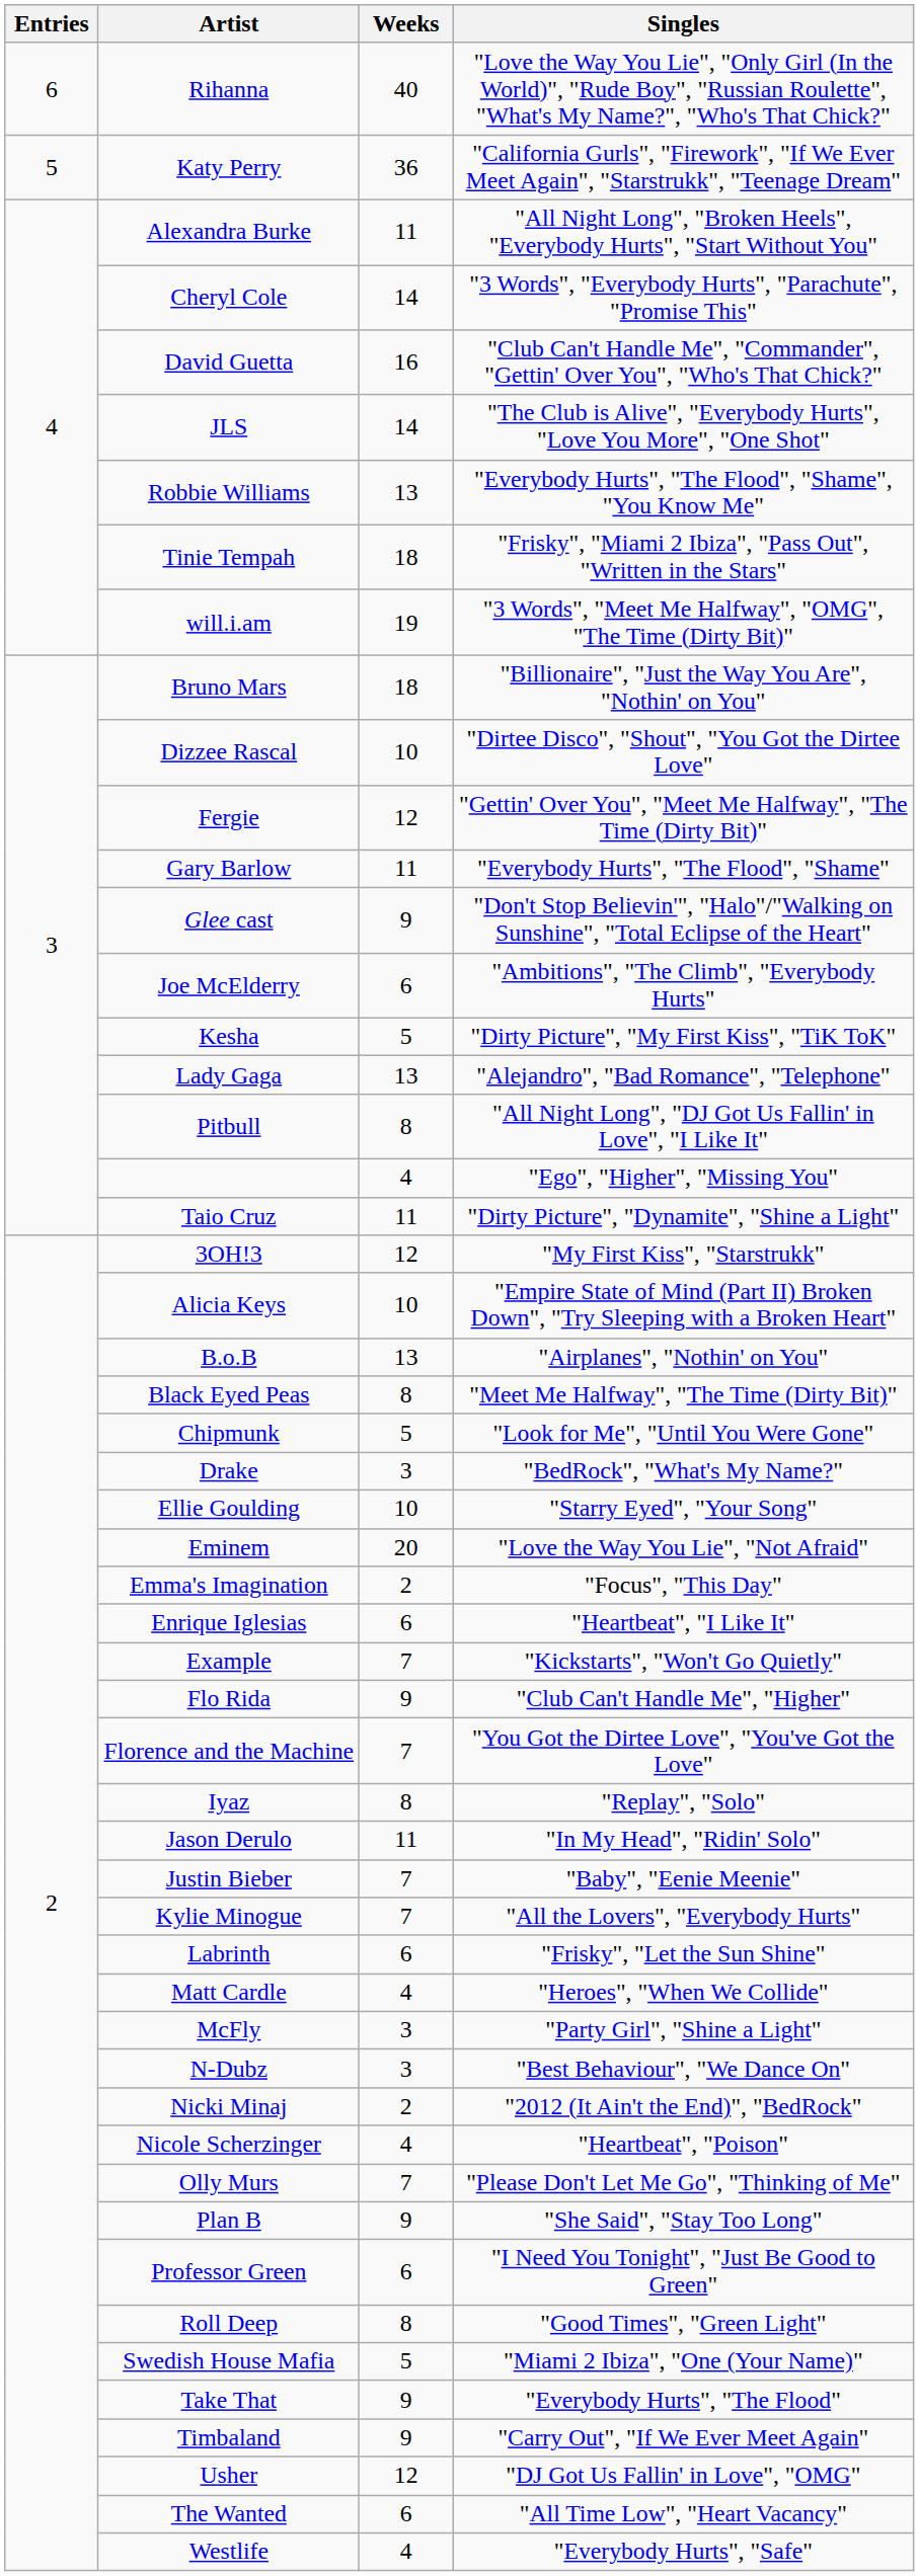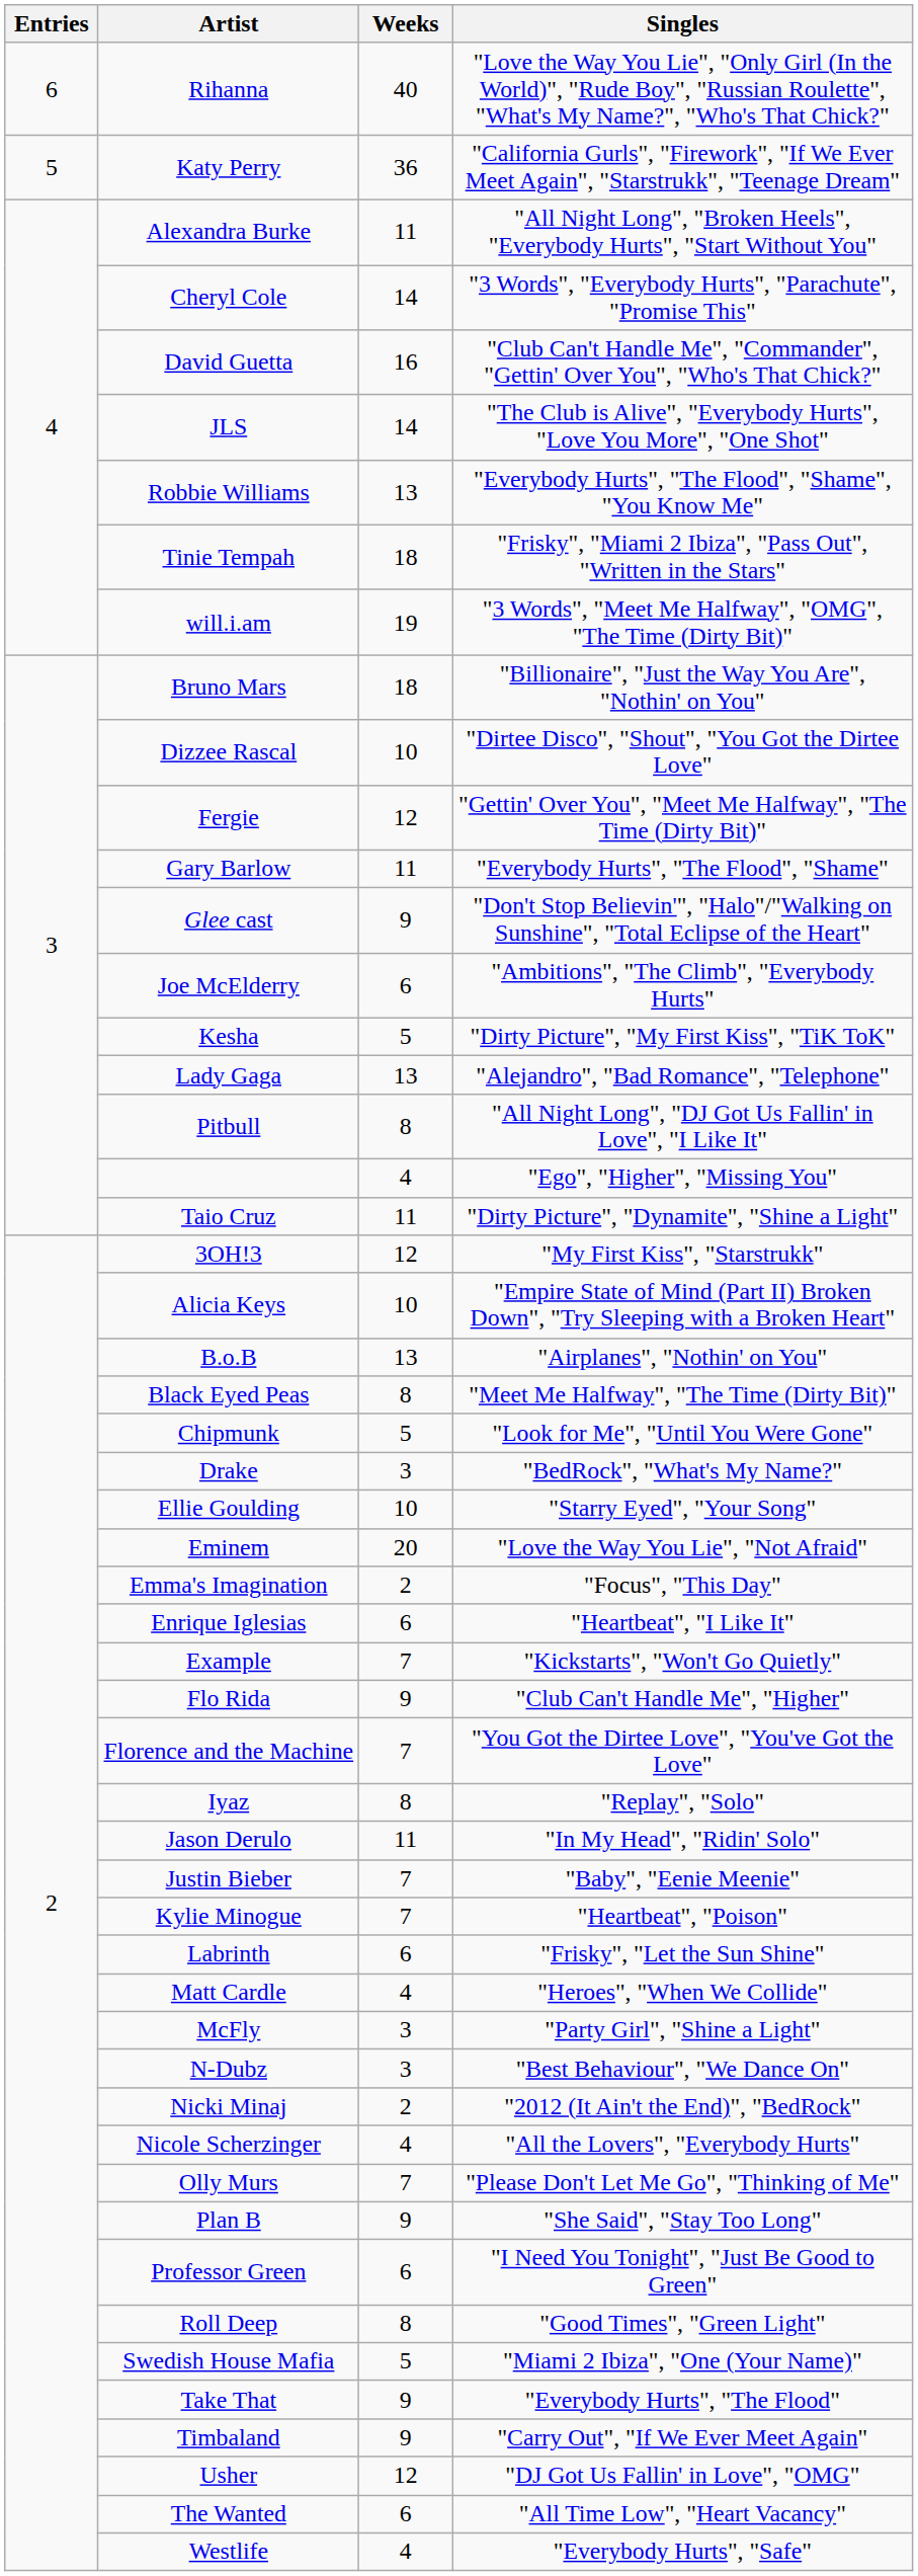Kylie Minogue | Singles: "All the Lovers", "Everybody Hurts" -> "Heartbeat", "Poison"
Nicole Scherzinger | Singles: "Heartbeat", "Poison" -> "All the Lovers", "Everybody Hurts"
